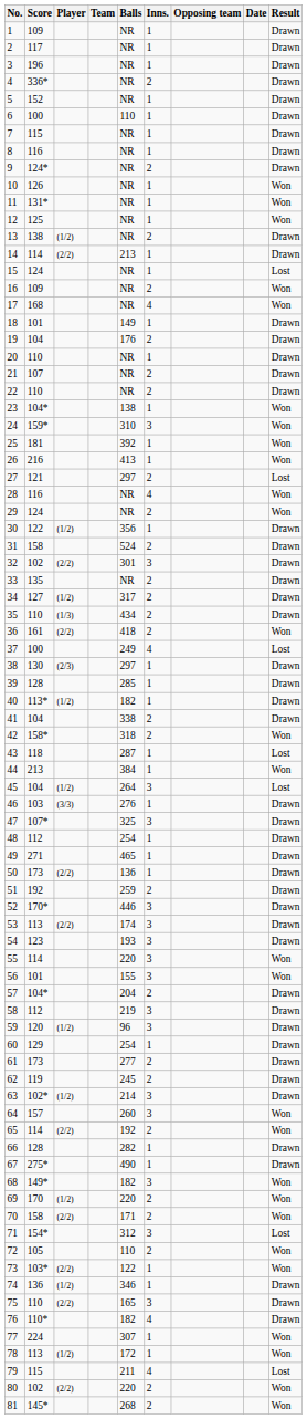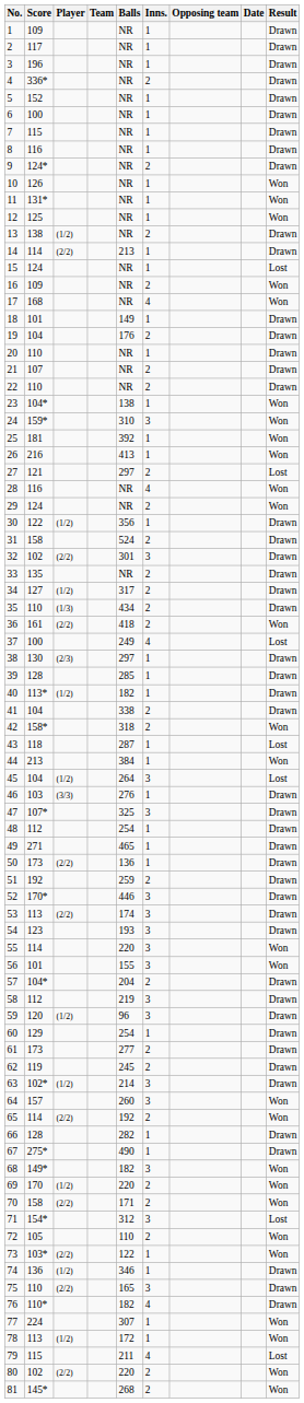6 | Balls: 110 -> NR
